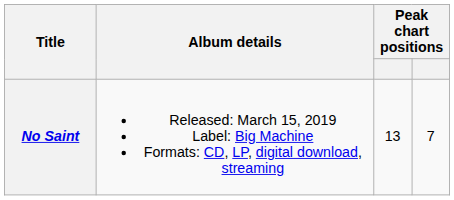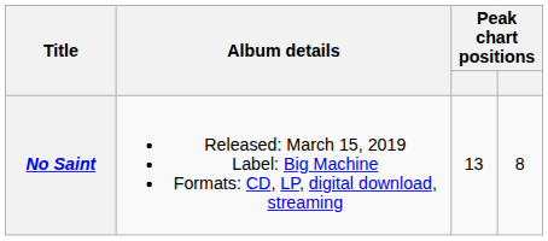No Saint | column 4: 7 -> 8
